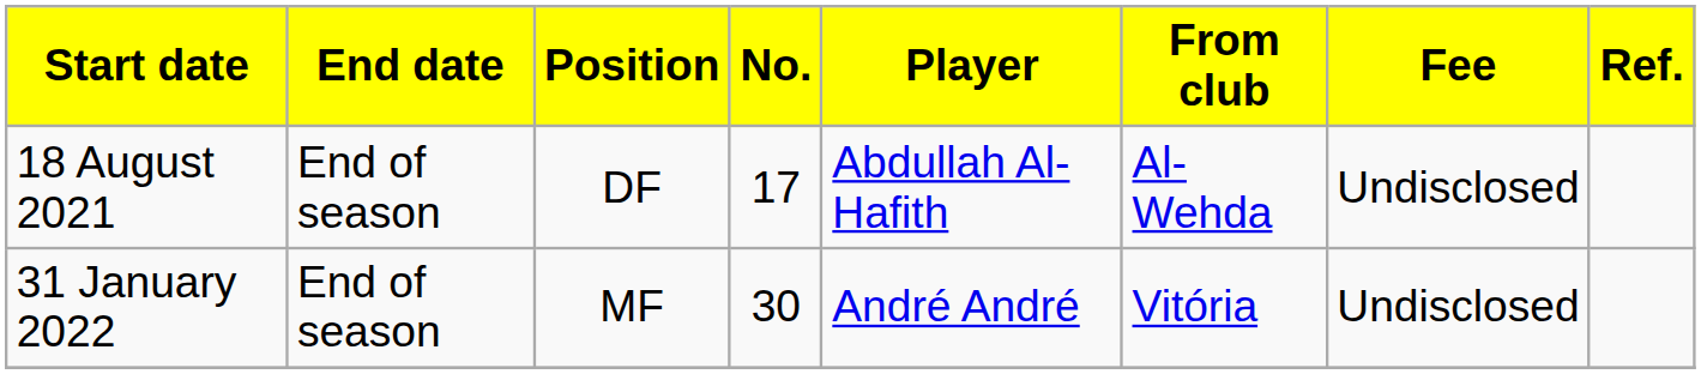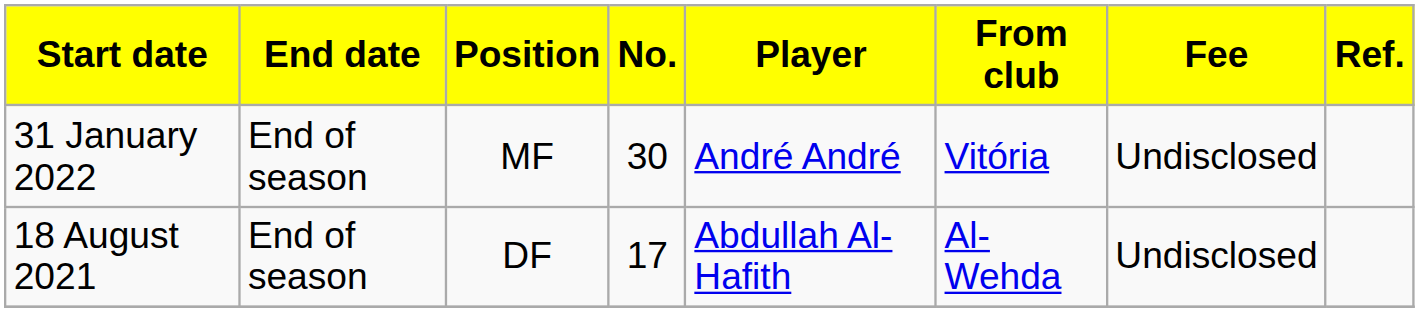rows swapped: 18 August 2021 <-> 31 January 2022
